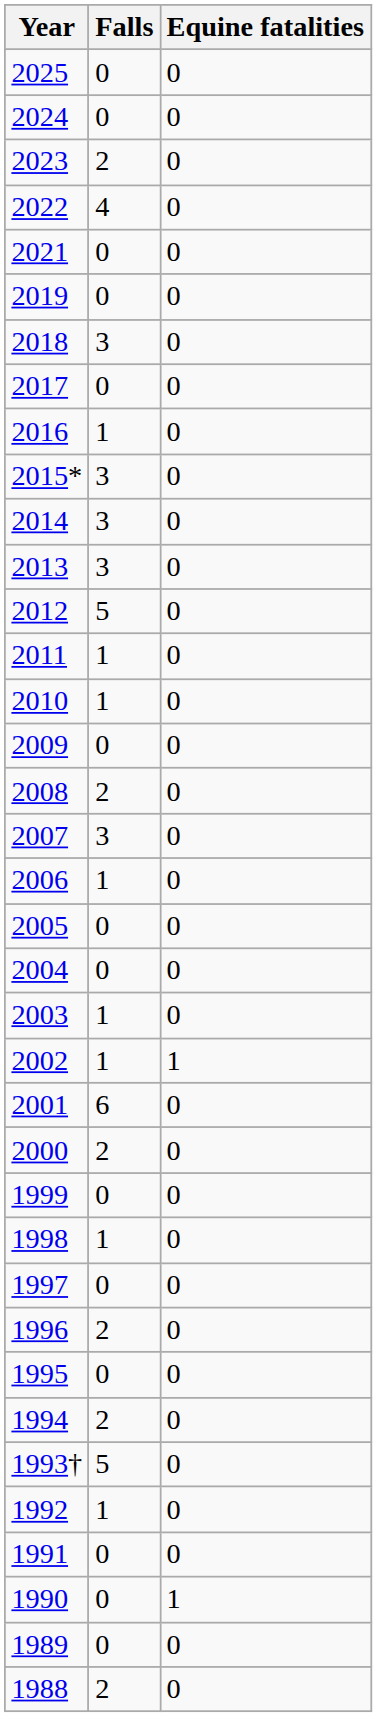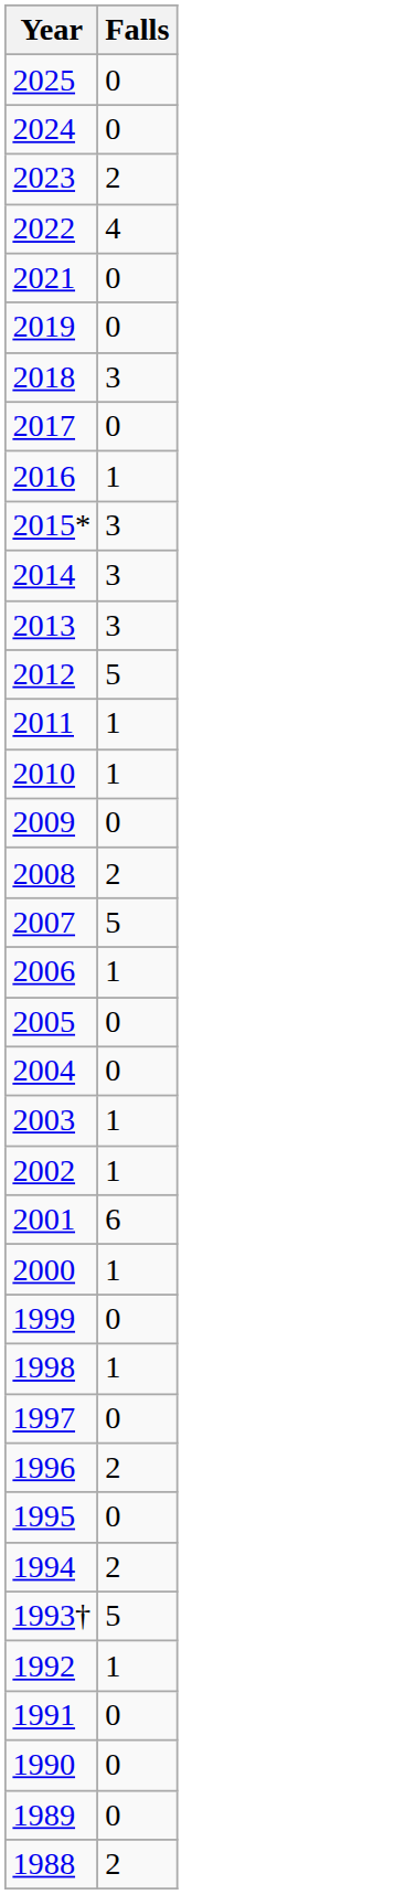- column: Equine fatalities | 0 | 0 | 0 | 0 | 0 | 0 | 0 | 0 | 0 | 0 | 0 | 0 | 0 | 0 | 0 | 0 | 0 | 0 | 0 | 0 | 0 | 0 | 1 | 0 | 0 | 0 | 0 | 0 | 0 | 0 | 0 | 0 | 0 | 0 | 1 | 0 | 0
2007 | Falls: 3 -> 5
2000 | Falls: 2 -> 1
